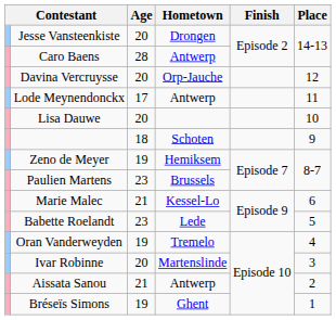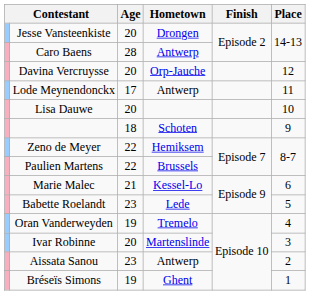Zeno de Meyer | Age: 19 -> 22
Paulien Martens | Age: 23 -> 22
Aissata Sanou | Age: 21 -> 23
